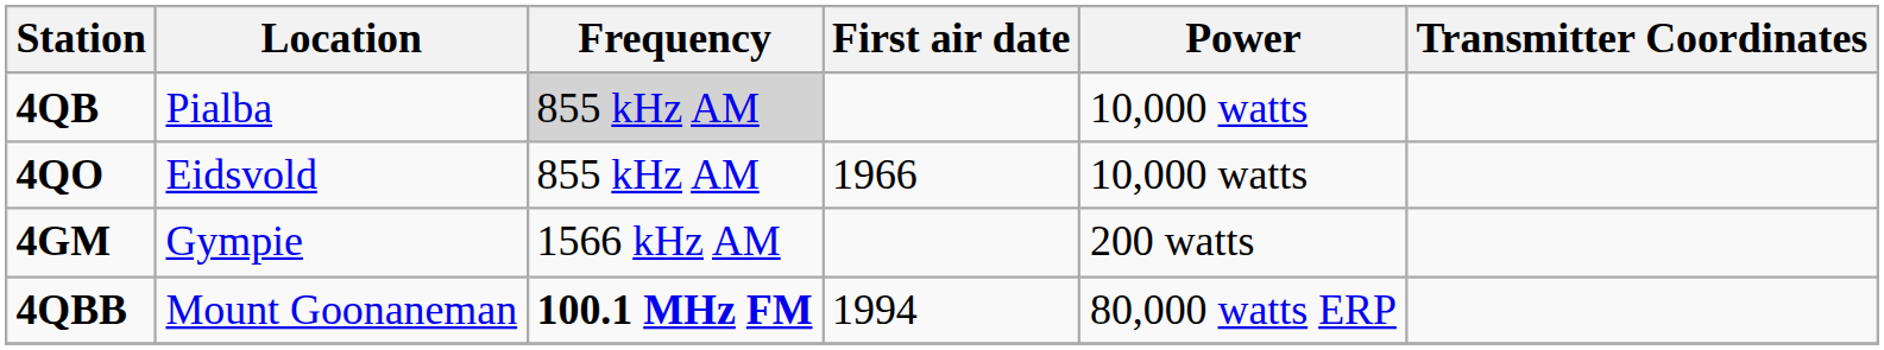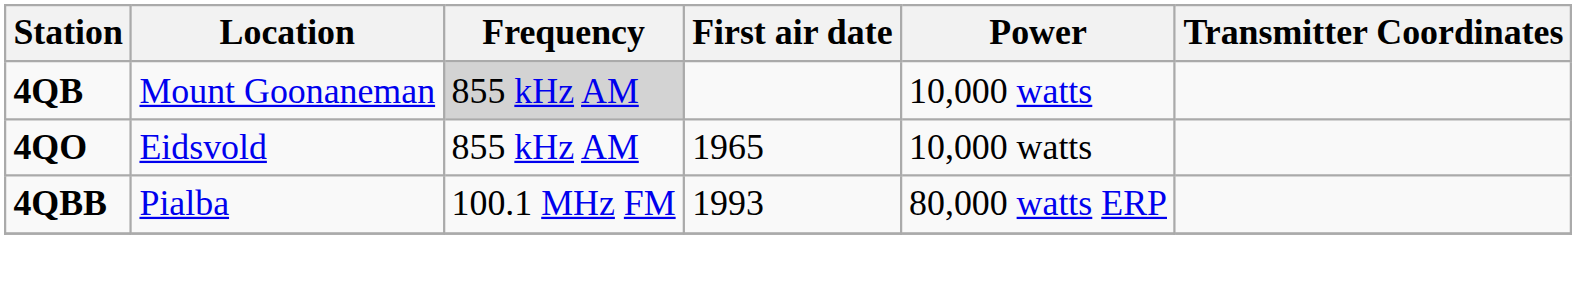4QB | Location: Pialba -> Mount Goonaneman
4QO | First air date: 1966 -> 1965
- row: 4GM | Gympie | 1566 kHz AM | 200 watts
4QBB | Location: Mount Goonaneman -> Pialba
4QBB | Frequency: bold -> normal
4QBB | First air date: 1994 -> 1993
